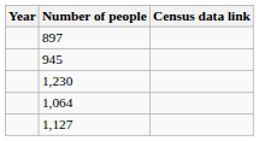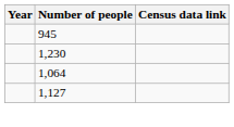- row: 897
